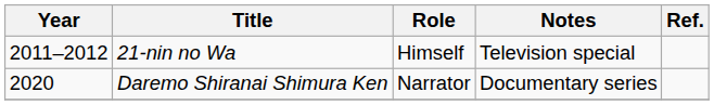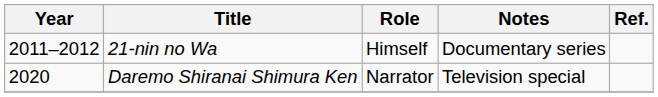21-nin no Wa | Notes: Television special -> Documentary series
Daremo Shiranai Shimura Ken | Notes: Documentary series -> Television special
